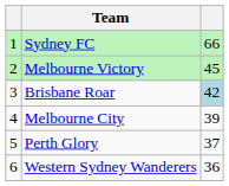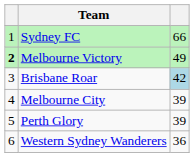Melbourne Victory | column 1: normal -> bold
Melbourne Victory | column 3: 45 -> 49
Perth Glory | column 3: 37 -> 39
